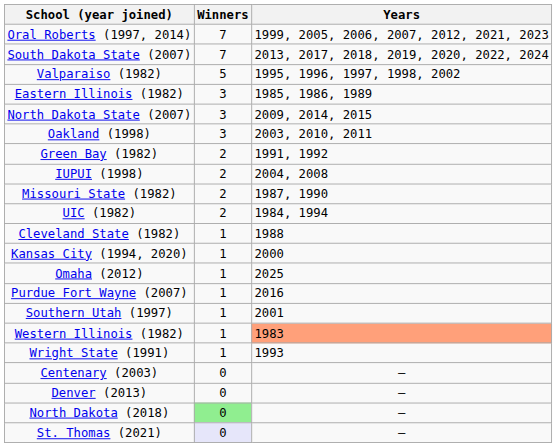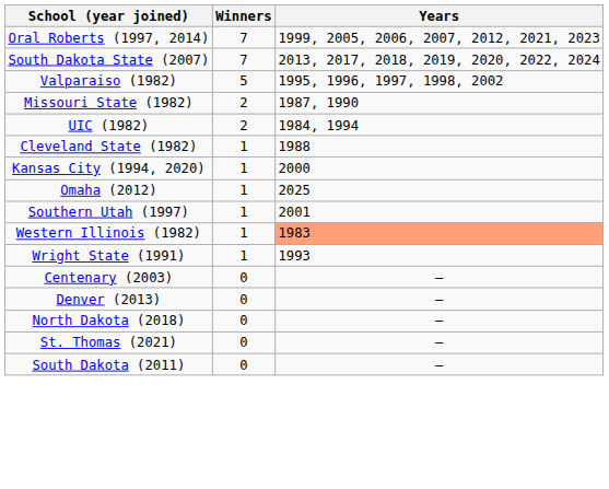- row: Eastern Illinois (1982) | 3 | 1985, 1986, 1989
- row: North Dakota State (2007) | 3 | 2009, 2014, 2015
- row: Oakland (1998) | 3 | 2003, 2010, 2011
- row: Green Bay (1982) | 2 | 1991, 1992
- row: IUPUI (1998) | 2 | 2004, 2008
- row: Purdue Fort Wayne (2007) | 1 | 2016
North Dakota (2018) | Winners: lightgreen background -> no background
St. Thomas (2021) | Winners: lavender background -> no background
+ row: South Dakota (2011) | 0 | —
